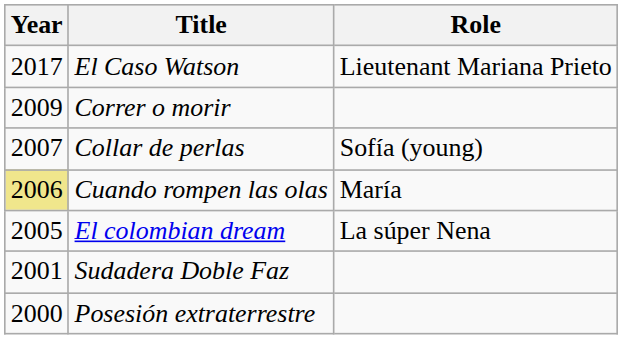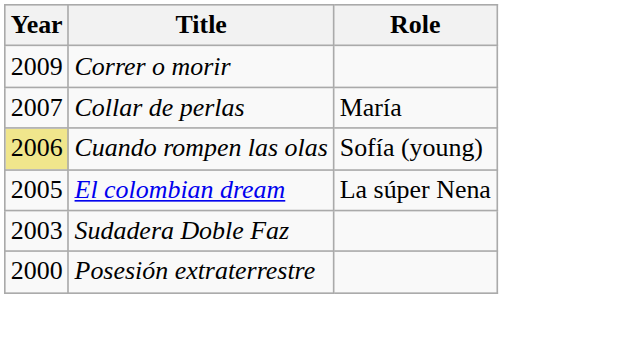- row: 2017 | El Caso Watson | Lieutenant Mariana Prieto
Collar de perlas | Role: Sofía (young) -> María
Cuando rompen las olas | Role: María -> Sofía (young)
Sudadera Doble Faz | Year: 2001 -> 2003
